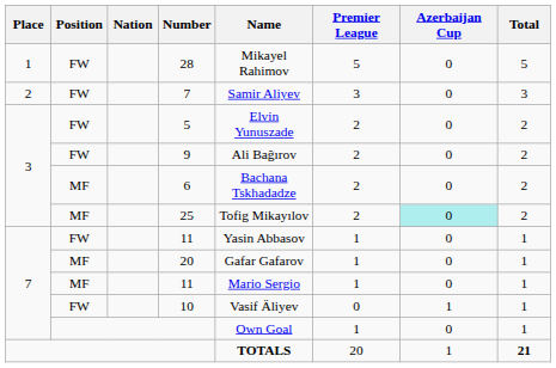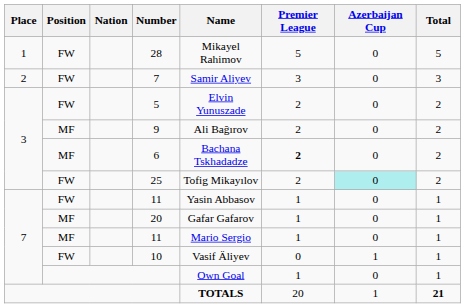9 | Position: FW -> MF
6 | Premier League: normal -> bold
25 | Position: MF -> FW
